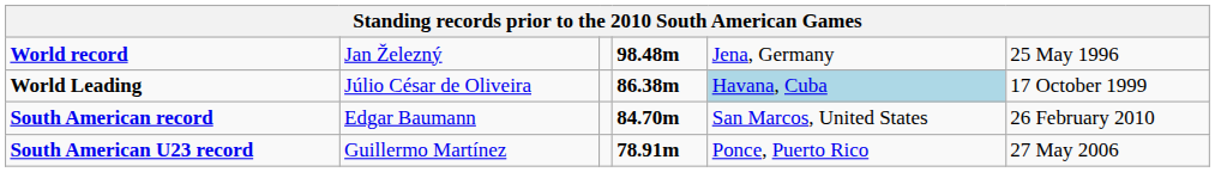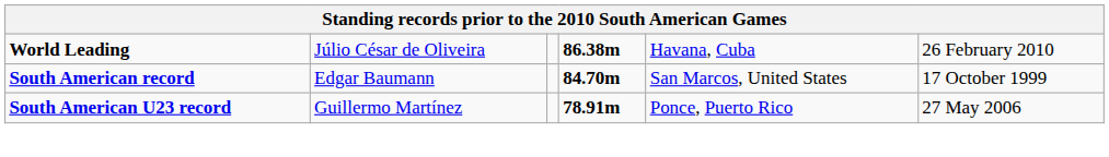- row: World record | Jan Železný | 98.48m | Jena, Germany | 25 May 1996
World Leading | column 5: lightblue background -> no background
World Leading | column 6: 17 October 1999 -> 26 February 2010
South American record | column 6: 26 February 2010 -> 17 October 1999
